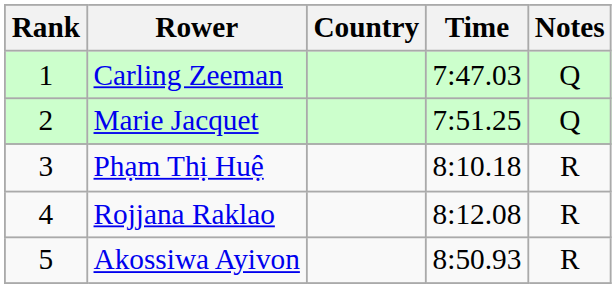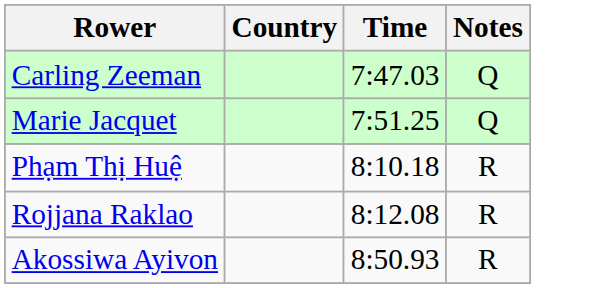- column: Rank | 1 | 2 | 3 | 4 | 5
